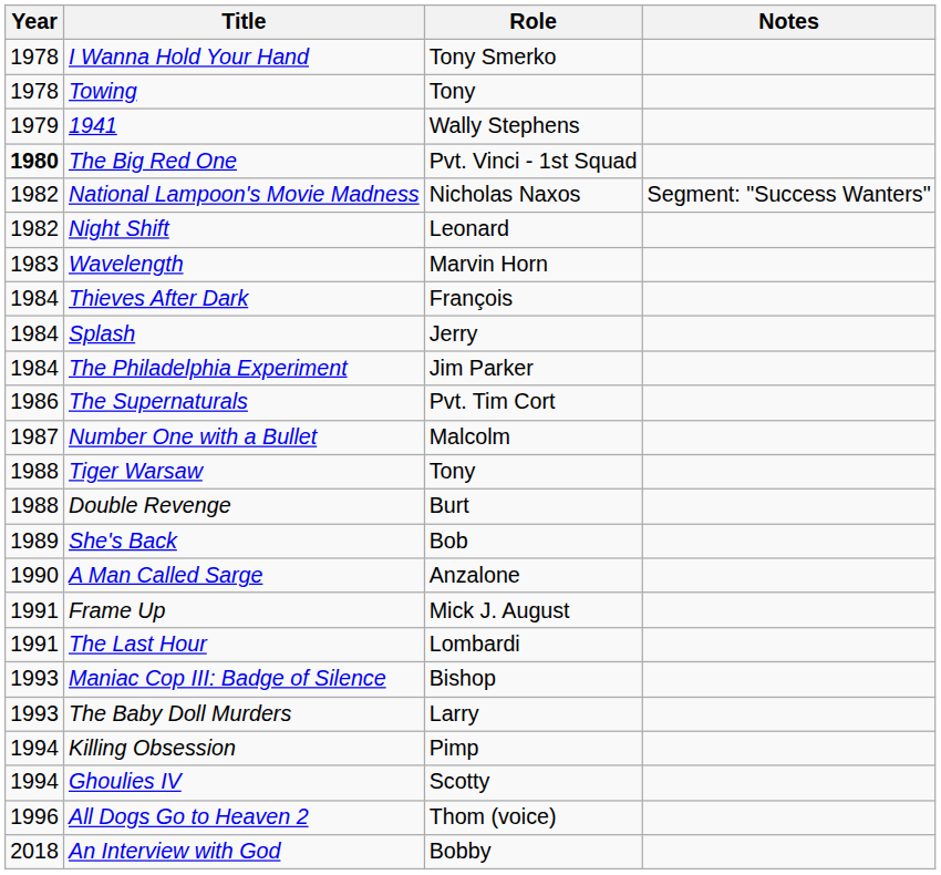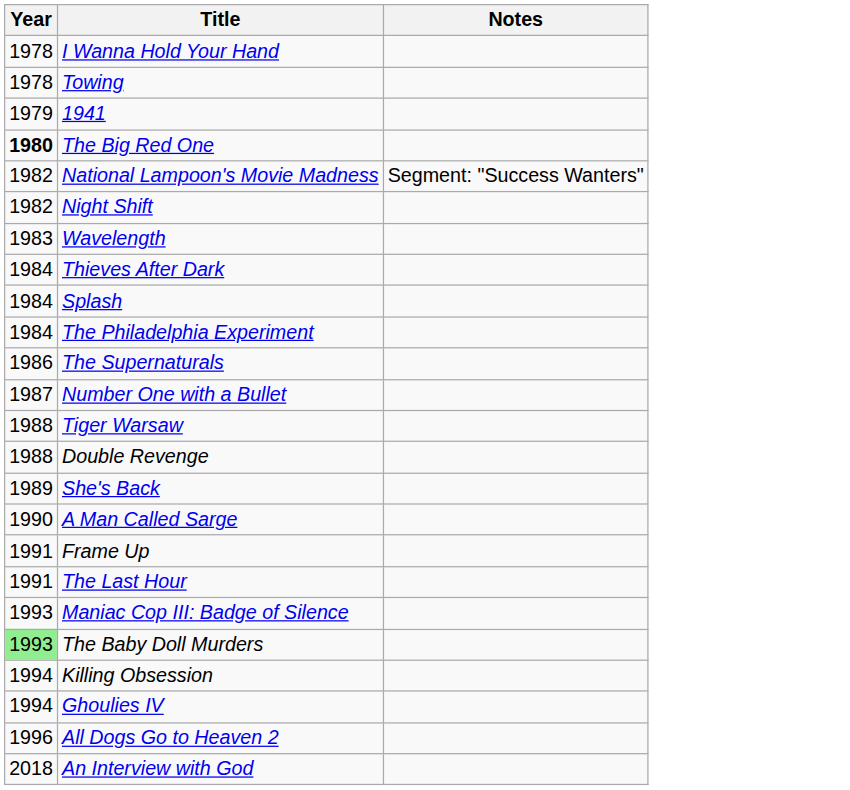- column: Role | Tony Smerko | Tony | Wally Stephens | Pvt. Vinci - 1st Squad | Nicholas Naxos | Leonard | Marvin Horn | François | Jerry | Jim Parker | Pvt. Tim Cort | Malcolm | Tony | Burt | Bob | Anzalone | Mick J. August | Lombardi | Bishop | Larry | Pimp | Scotty | Thom (voice) | Bobby
The Baby Doll Murders | Year: no background -> lightgreen background
